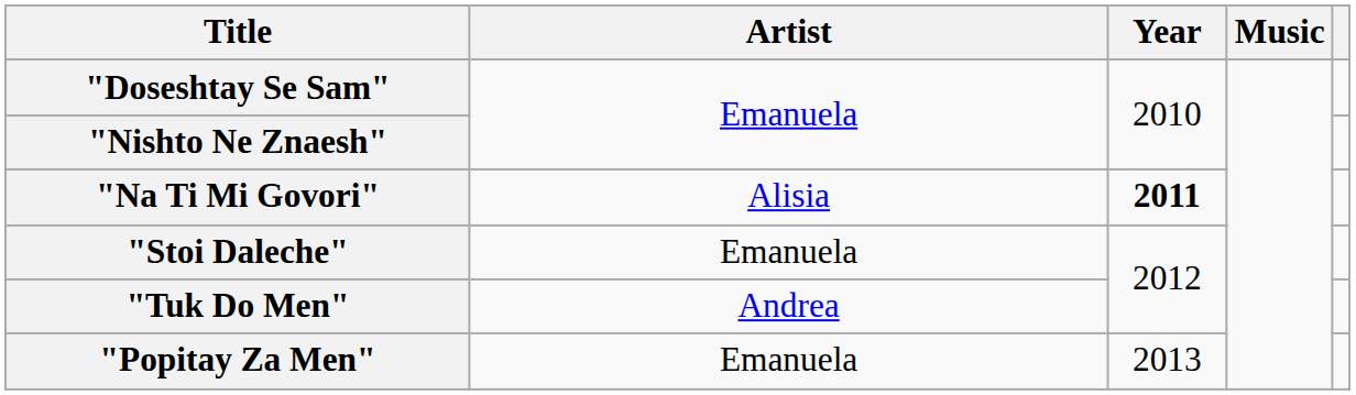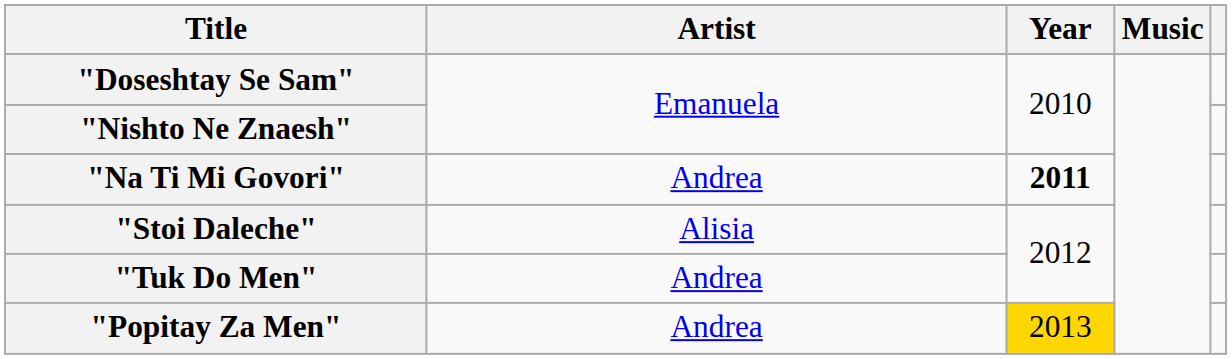"Na Ti Mi Govori" | Artist: Alisia -> Andrea
"Stoi Daleche" | Artist: Emanuela -> Alisia
"Popitay Za Men" | Artist: Emanuela -> Andrea
"Popitay Za Men" | Year: no background -> gold background
